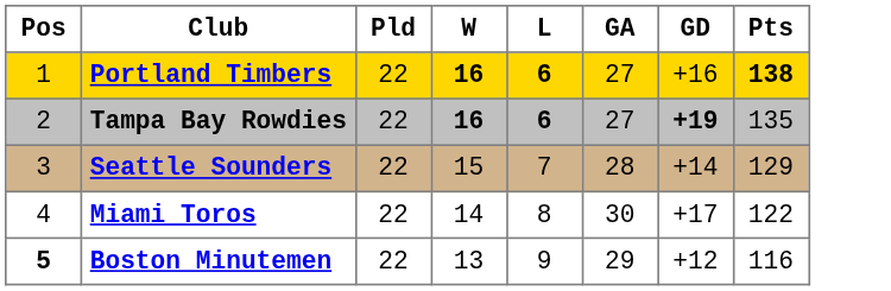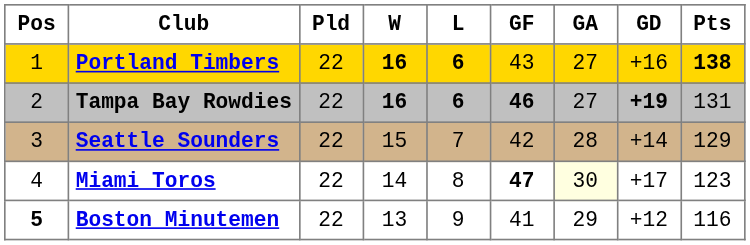+ column: GF | 43 | 46 | 42 | 47 | 41
Tampa Bay Rowdies | Pts: 135 -> 131
Miami Toros | GA: no background -> lightyellow background
Miami Toros | Pts: 122 -> 123
